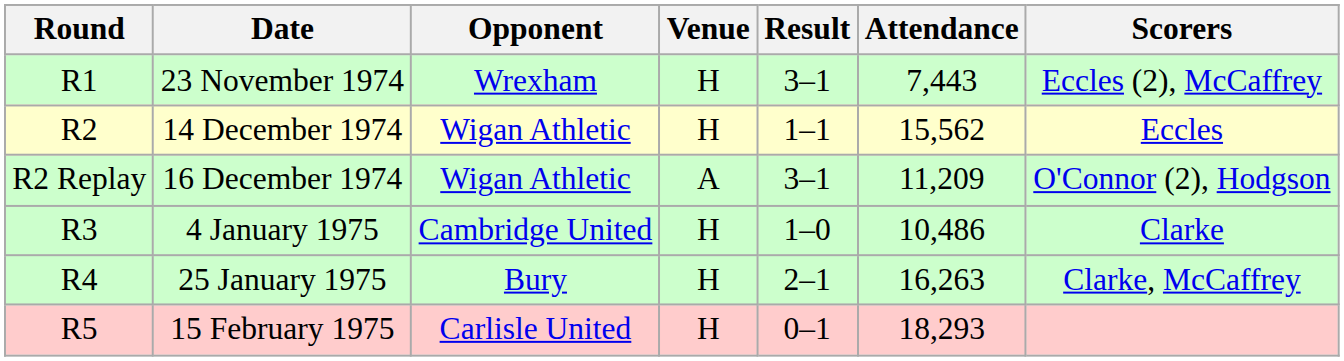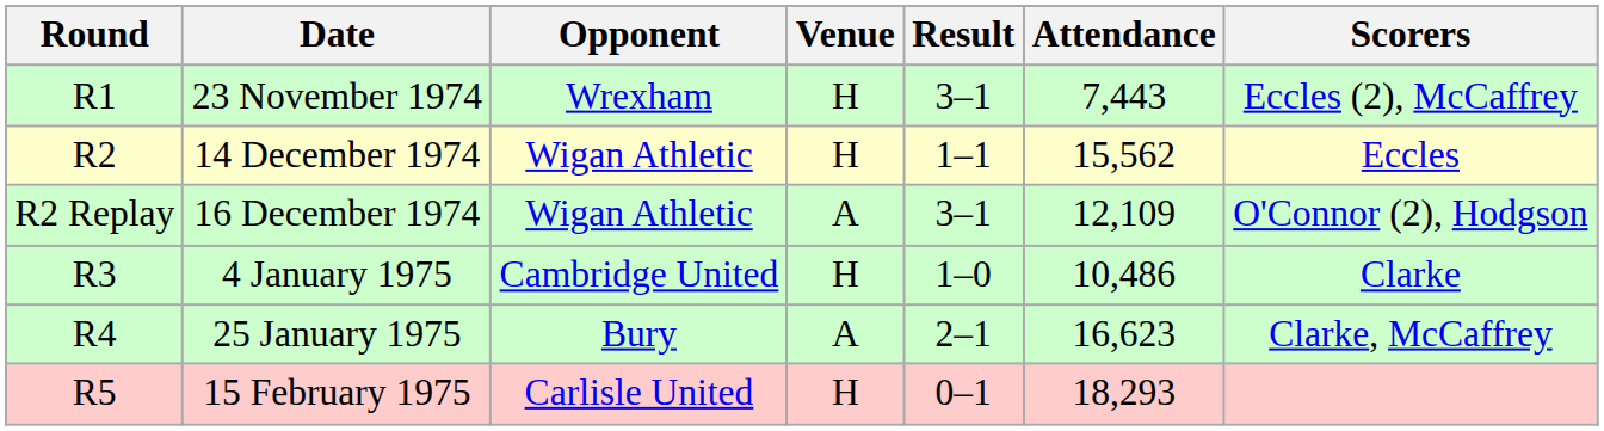16 December 1974 | Attendance: 11,209 -> 12,109
25 January 1975 | Venue: H -> A
25 January 1975 | Attendance: 16,263 -> 16,623
